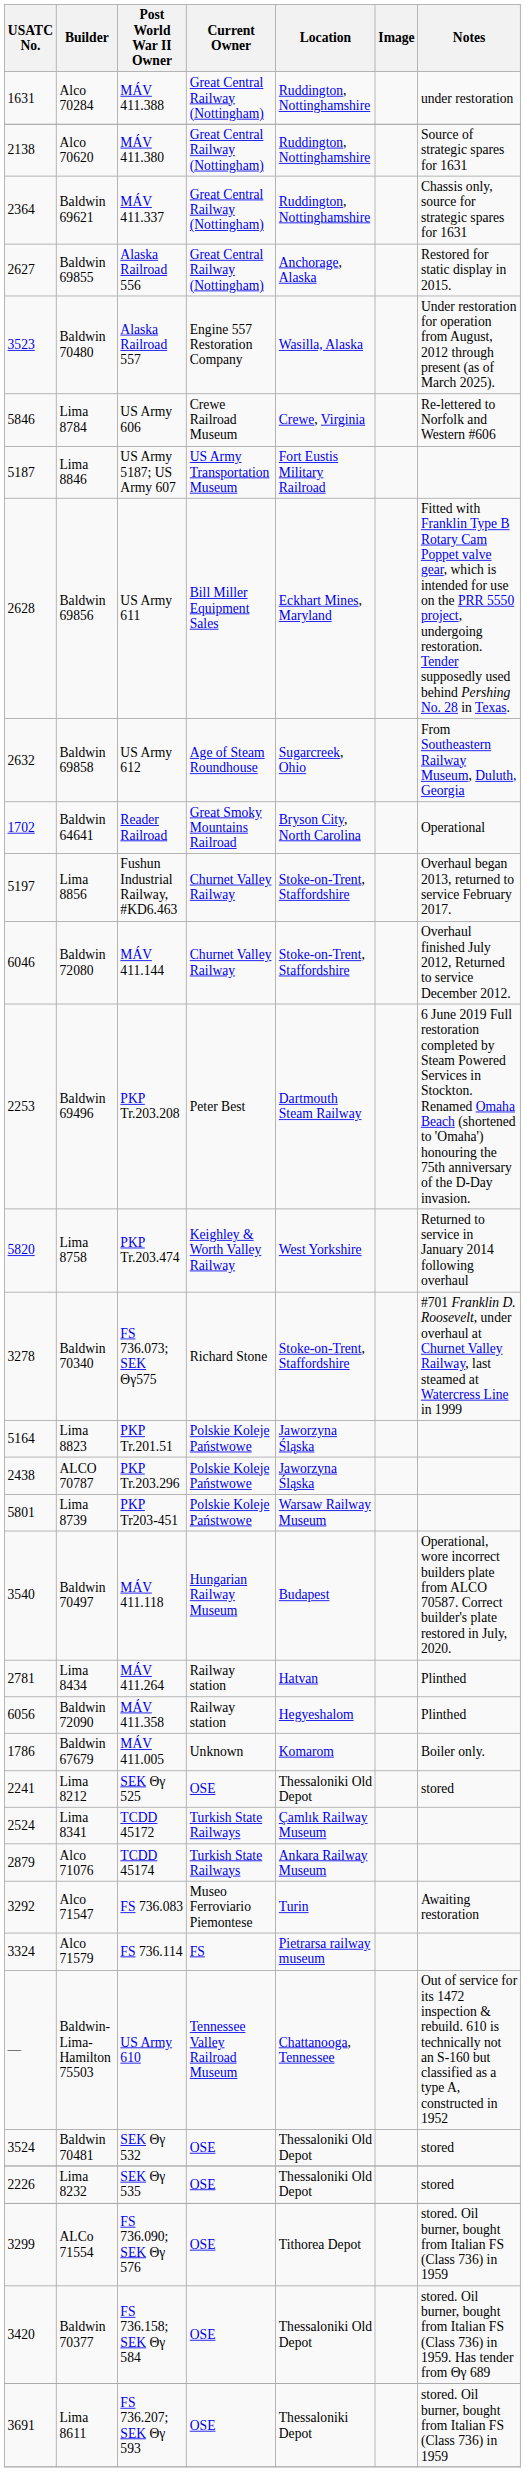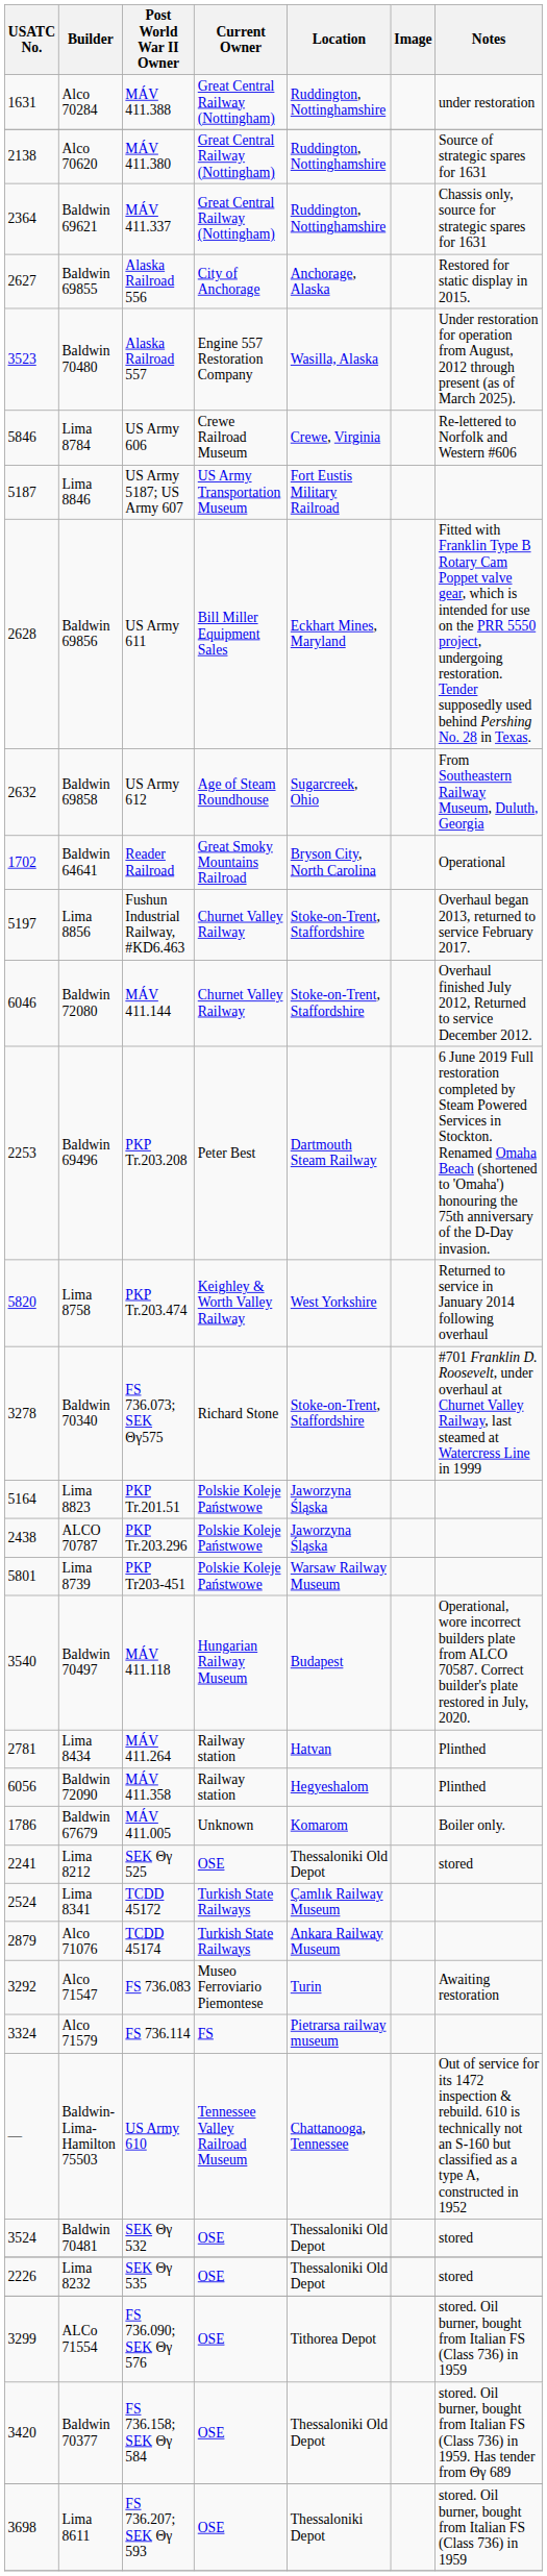Baldwin 69855 | Current Owner: Great Central Railway (Nottingham) -> City of Anchorage
Lima 8611 | USATC No.: 3691 -> 3698
